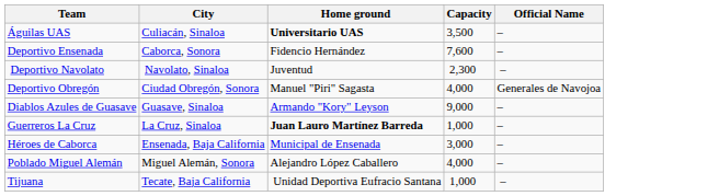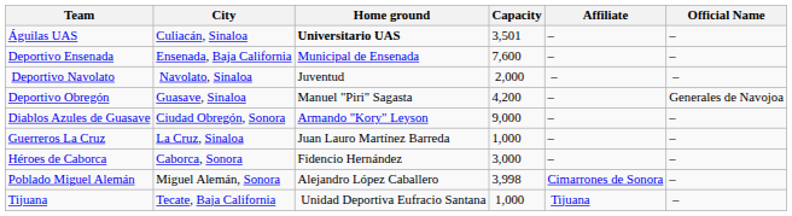+ column: Affiliate | – | – | – | – | – | – | – | Cimarrones de Sonora | Tijuana
Águilas UAS | Capacity: 3,500 -> 3,501
Deportivo Ensenada | City: Caborca, Sonora -> Ensenada, Baja California
Deportivo Ensenada | Home ground: Fidencio Hernández -> Municipal de Ensenada
Deportivo Navolato | Capacity: 2,300 -> 2,000
Deportivo Obregón | City: Ciudad Obregón, Sonora -> Guasave, Sinaloa
Deportivo Obregón | Capacity: 4,000 -> 4,200
Diablos Azules de Guasave | City: Guasave, Sinaloa -> Ciudad Obregón, Sonora
Guerreros La Cruz | Home ground: bold -> normal
Héroes de Caborca | City: Ensenada, Baja California -> Caborca, Sonora
Héroes de Caborca | Home ground: Municipal de Ensenada -> Fidencio Hernández
Poblado Miguel Alemán | Capacity: 4,000 -> 3,998
